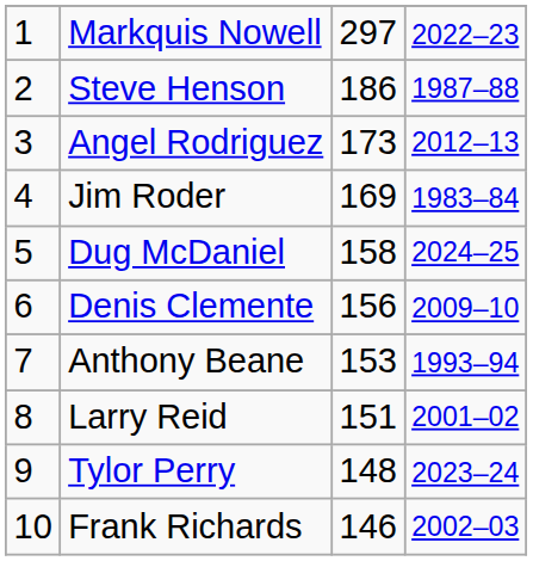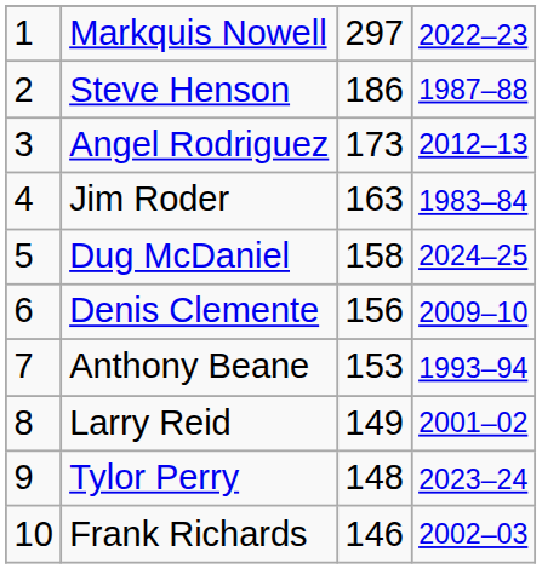Jim Roder | column 3: 169 -> 163
Larry Reid | column 3: 151 -> 149
